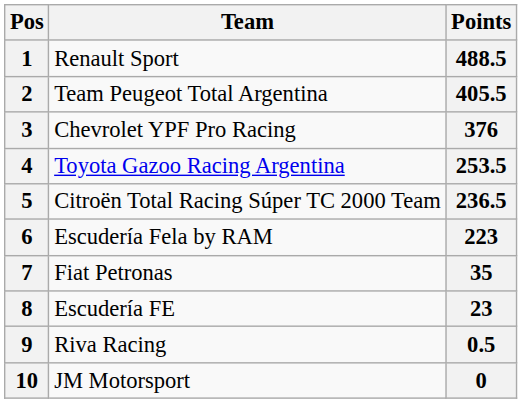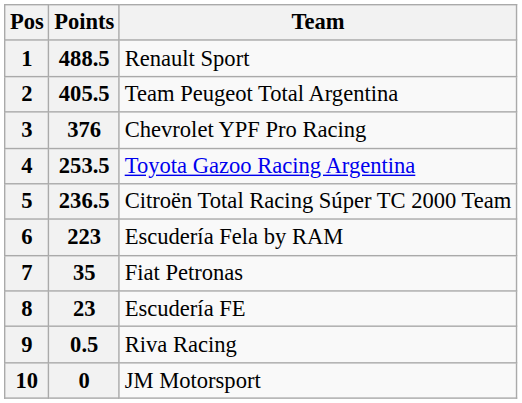columns swapped: Team <-> Points
